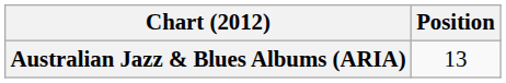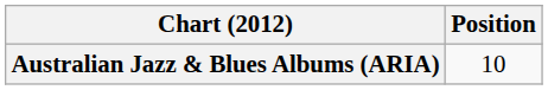Australian Jazz & Blues Albums (ARIA) | Position: 13 -> 10
